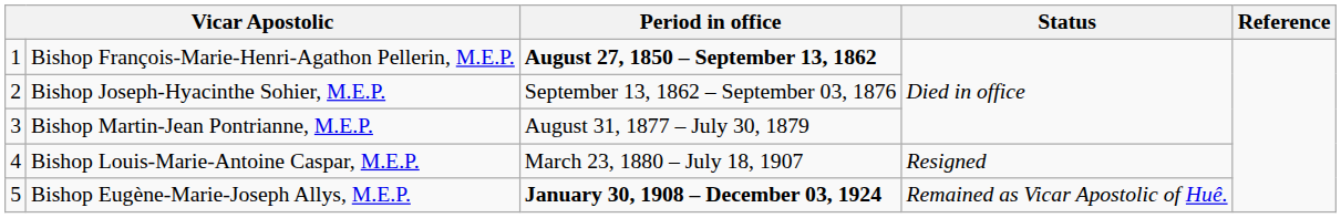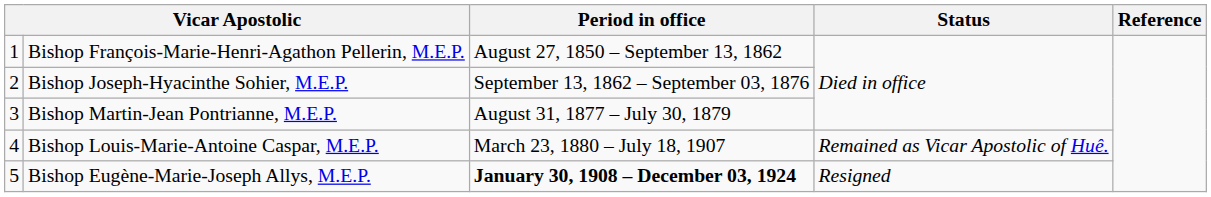Bishop François-Marie-Henri-Agathon Pellerin, M.E.P. | Period in office: bold -> normal
Bishop Louis-Marie-Antoine Caspar, M.E.P. | Status: Resigned -> Remained as Vicar Apostolic of Huê.
Bishop Eugène-Marie-Joseph Allys, M.E.P. | Status: Remained as Vicar Apostolic of Huê. -> Resigned
